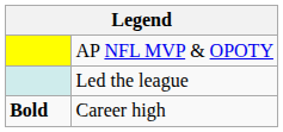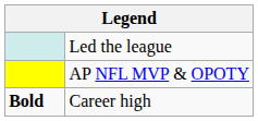rows swapped: AP NFL MVP & OPOTY <-> Led the league
